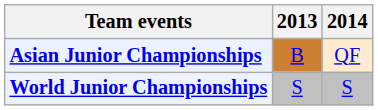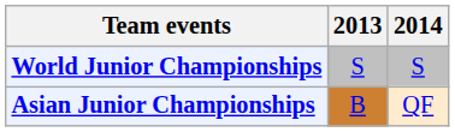rows swapped: Asian Junior Championships <-> World Junior Championships
